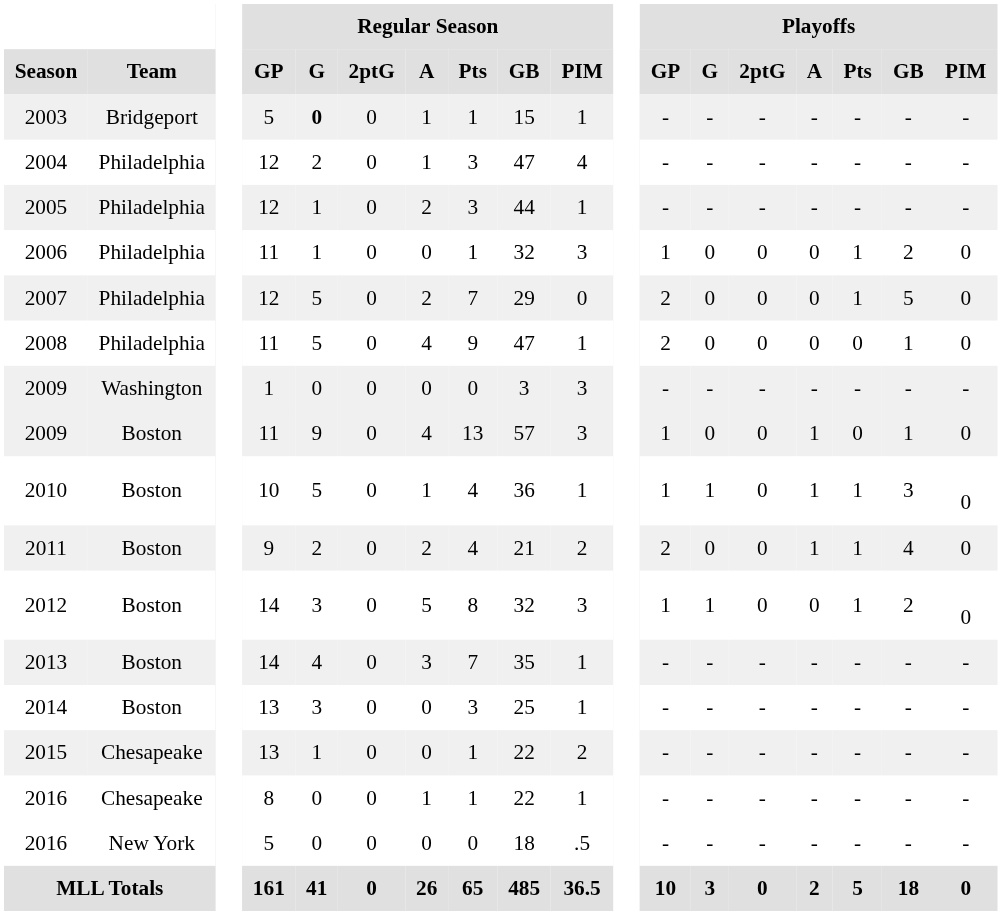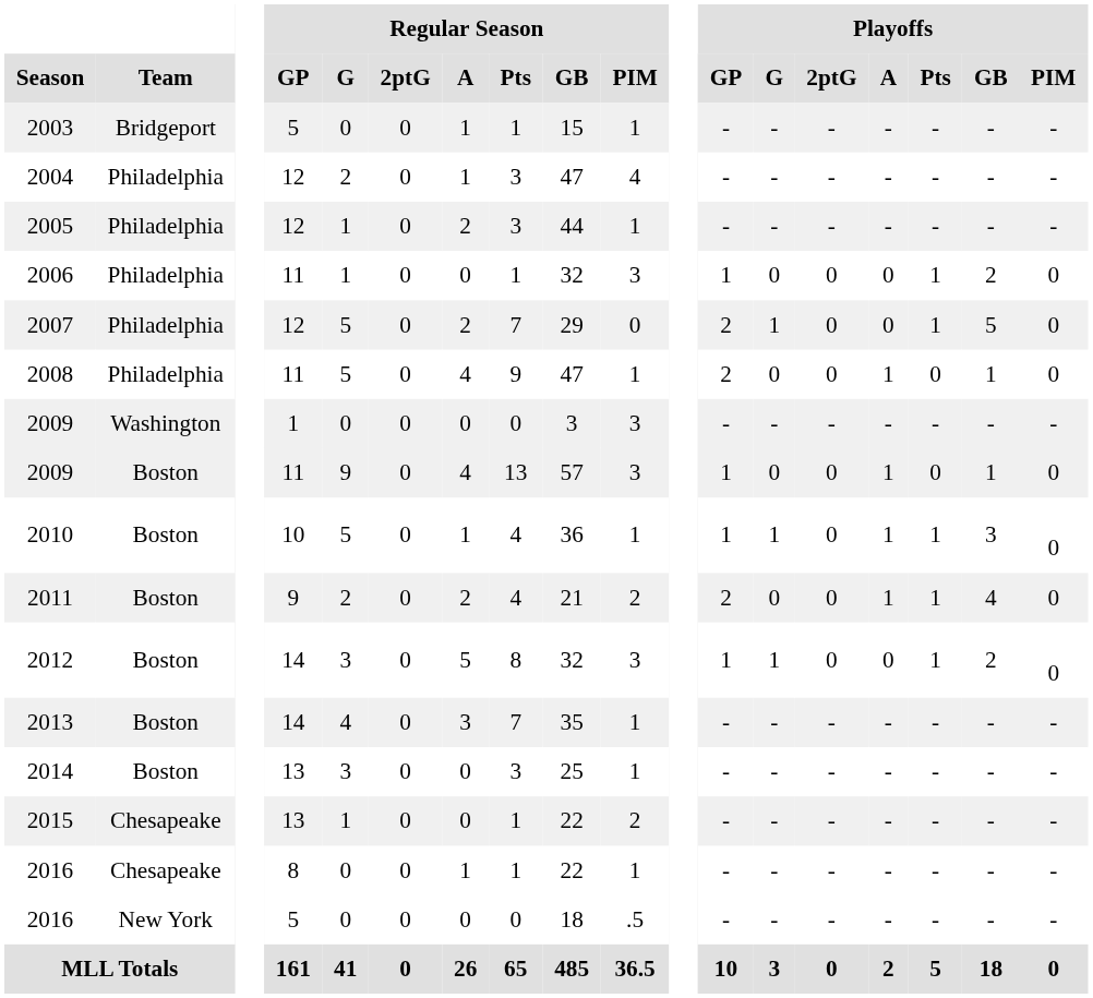2003 | Regular Season / G: bold -> normal
2007 | Playoffs / G: 0 -> 1
2008 | Playoffs / A: 0 -> 1
